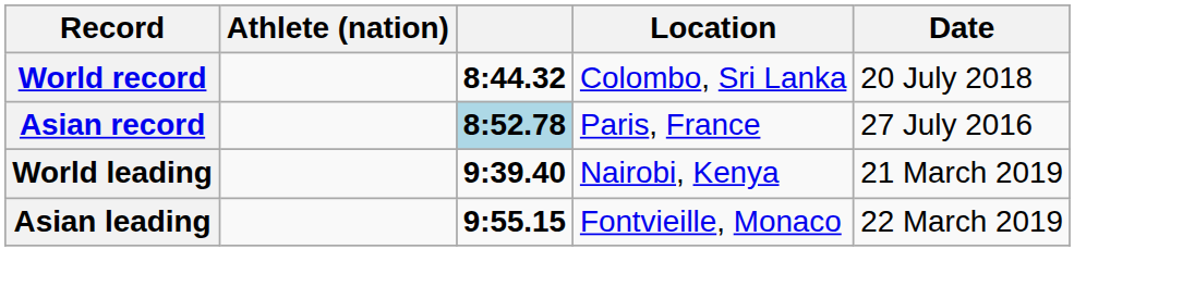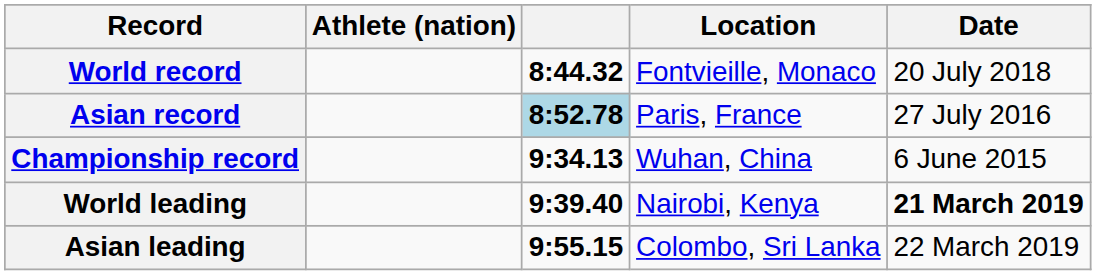World record | Location: Colombo, Sri Lanka -> Fontvieille, Monaco
+ row: Championship record | 9:34.13 | Wuhan, China | 6 June 2015
World leading | Date: normal -> bold
Asian leading | Location: Fontvieille, Monaco -> Colombo, Sri Lanka
